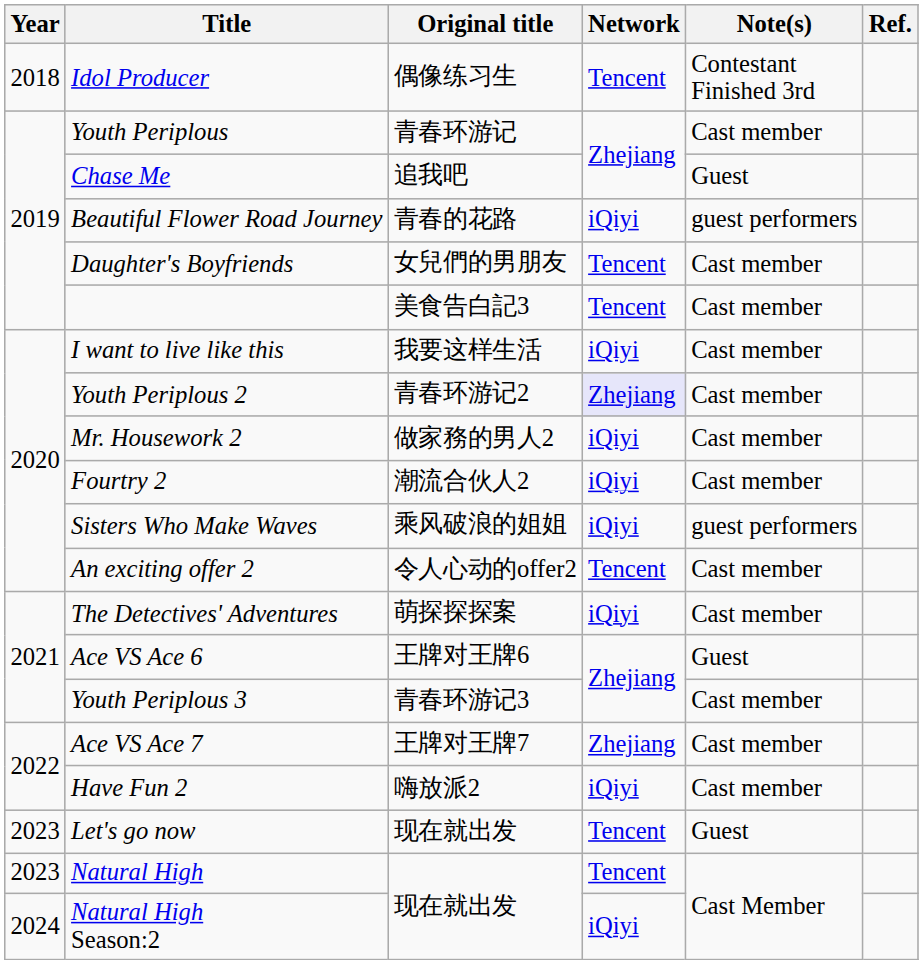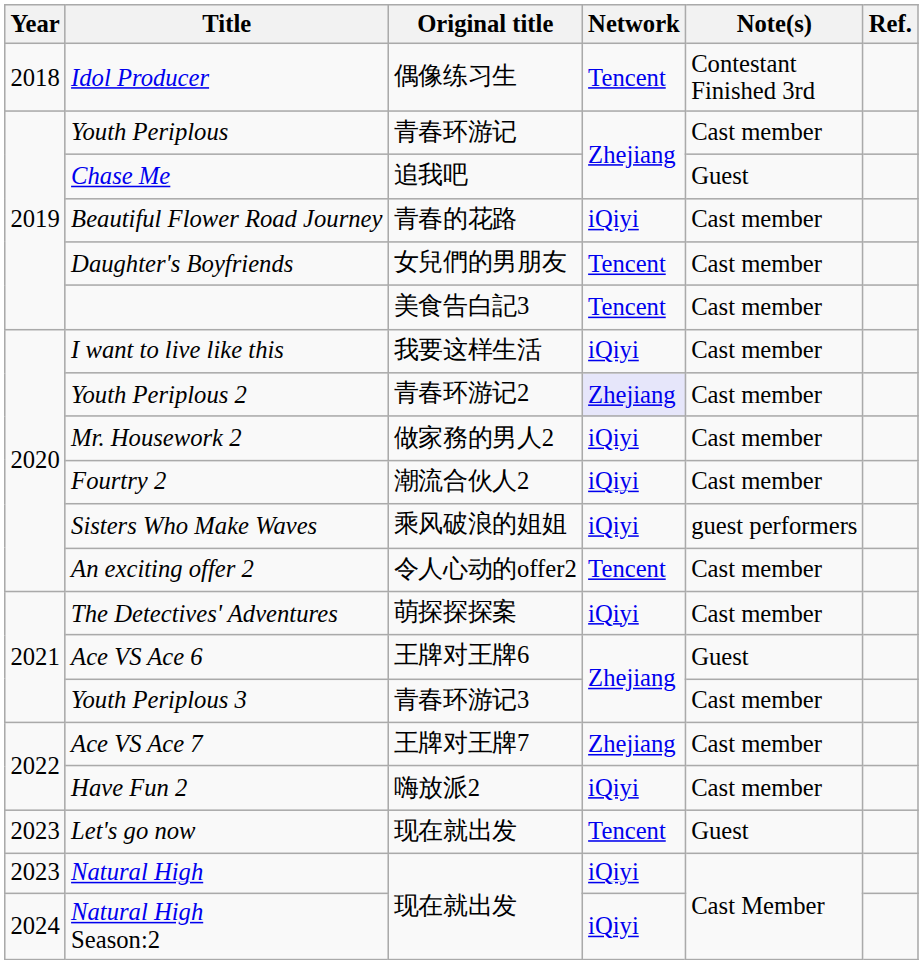Beautiful Flower Road Journey | Note(s): guest performers -> Cast member
Natural High | Network: Tencent -> iQiyi
